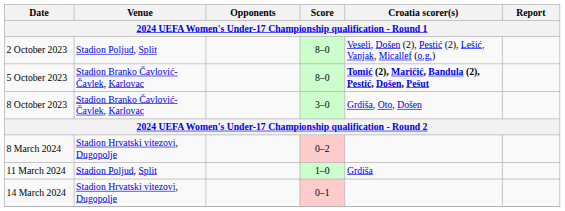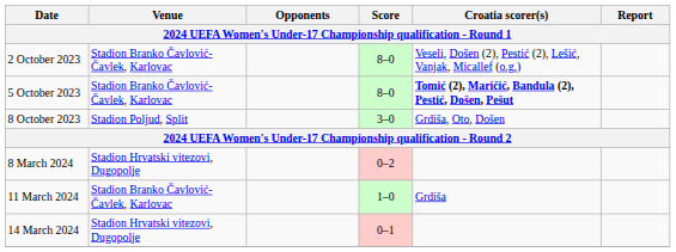2 October 2023 | Venue: Stadion Poljud, Split -> Stadion Branko Čavlović-Čavlek, Karlovac
8 October 2023 | Venue: Stadion Branko Čavlović-Čavlek, Karlovac -> Stadion Poljud, Split
11 March 2024 | Venue: Stadion Poljud, Split -> Stadion Branko Čavlović-Čavlek, Karlovac
